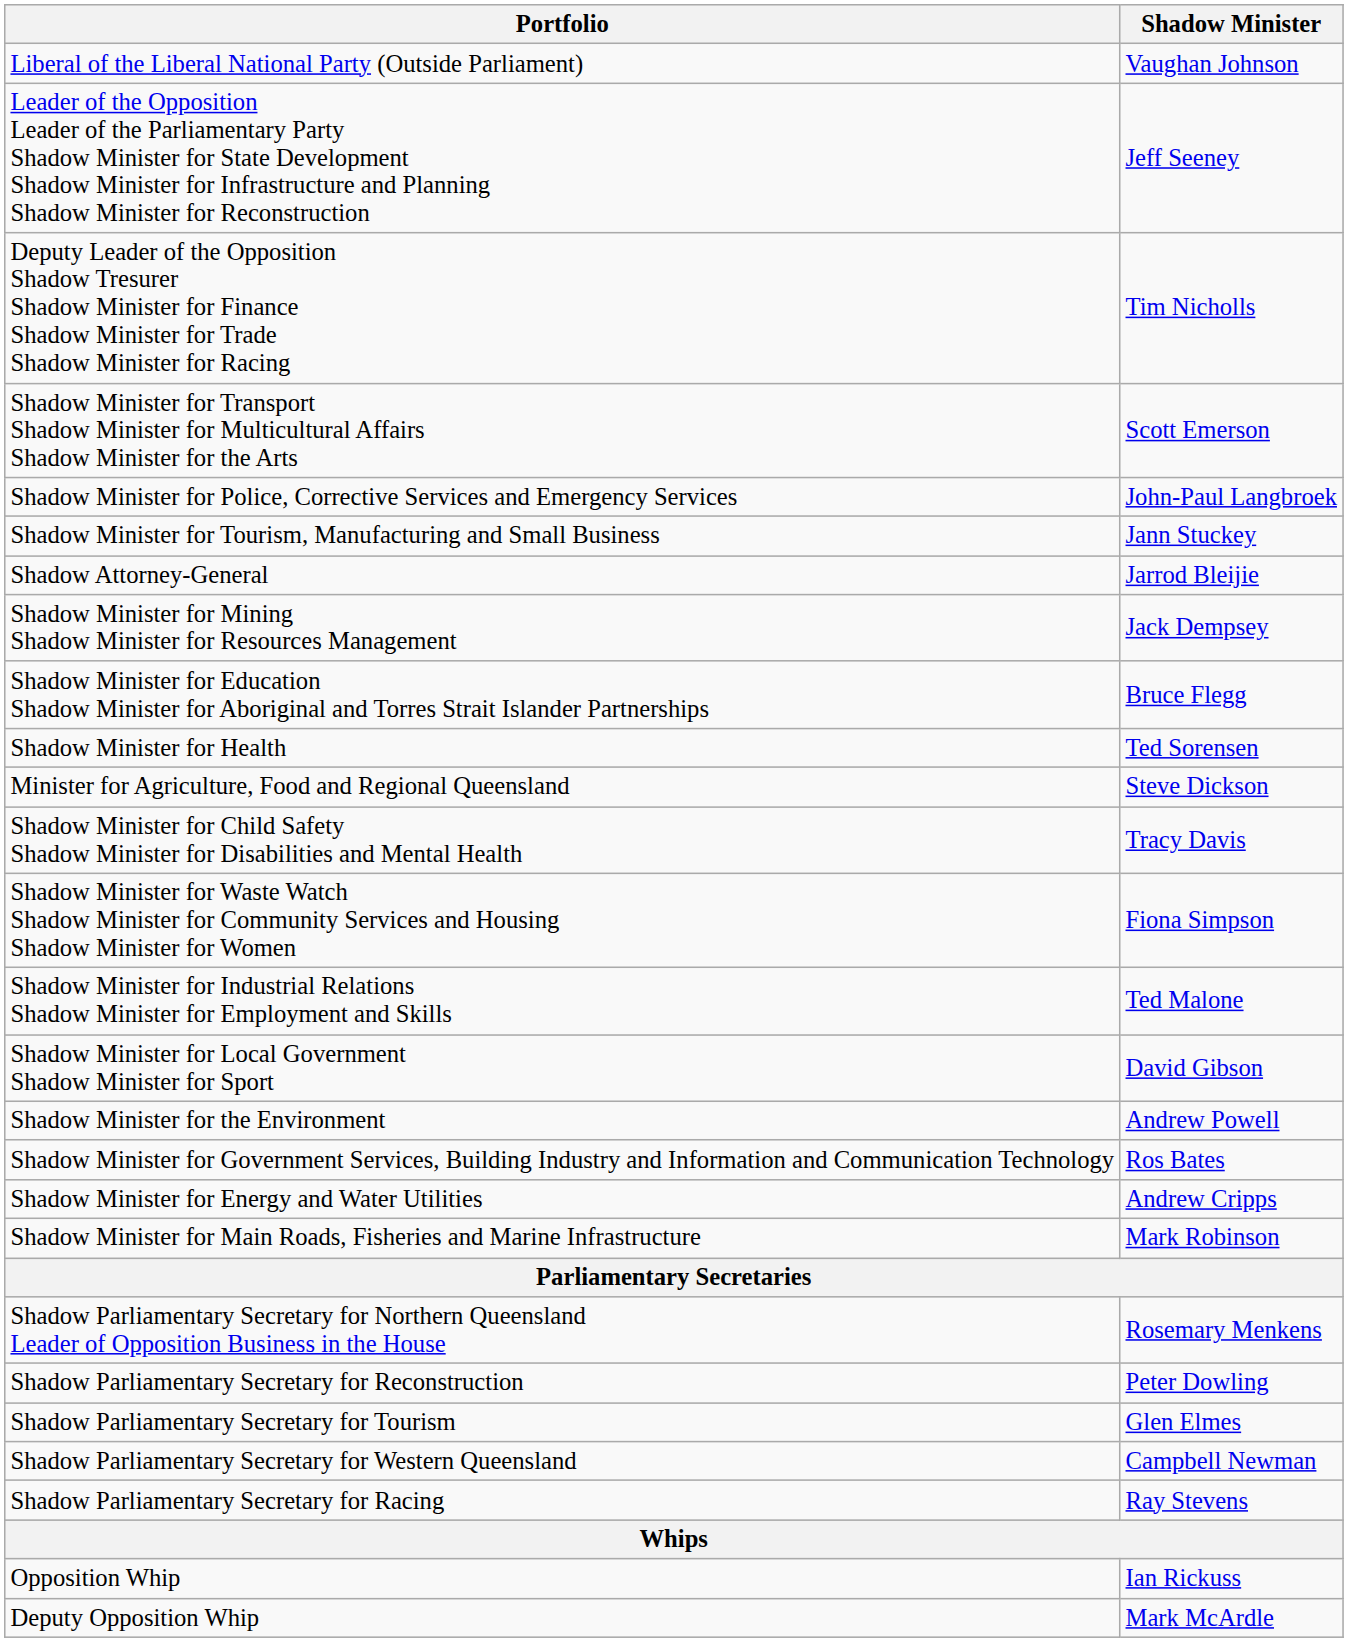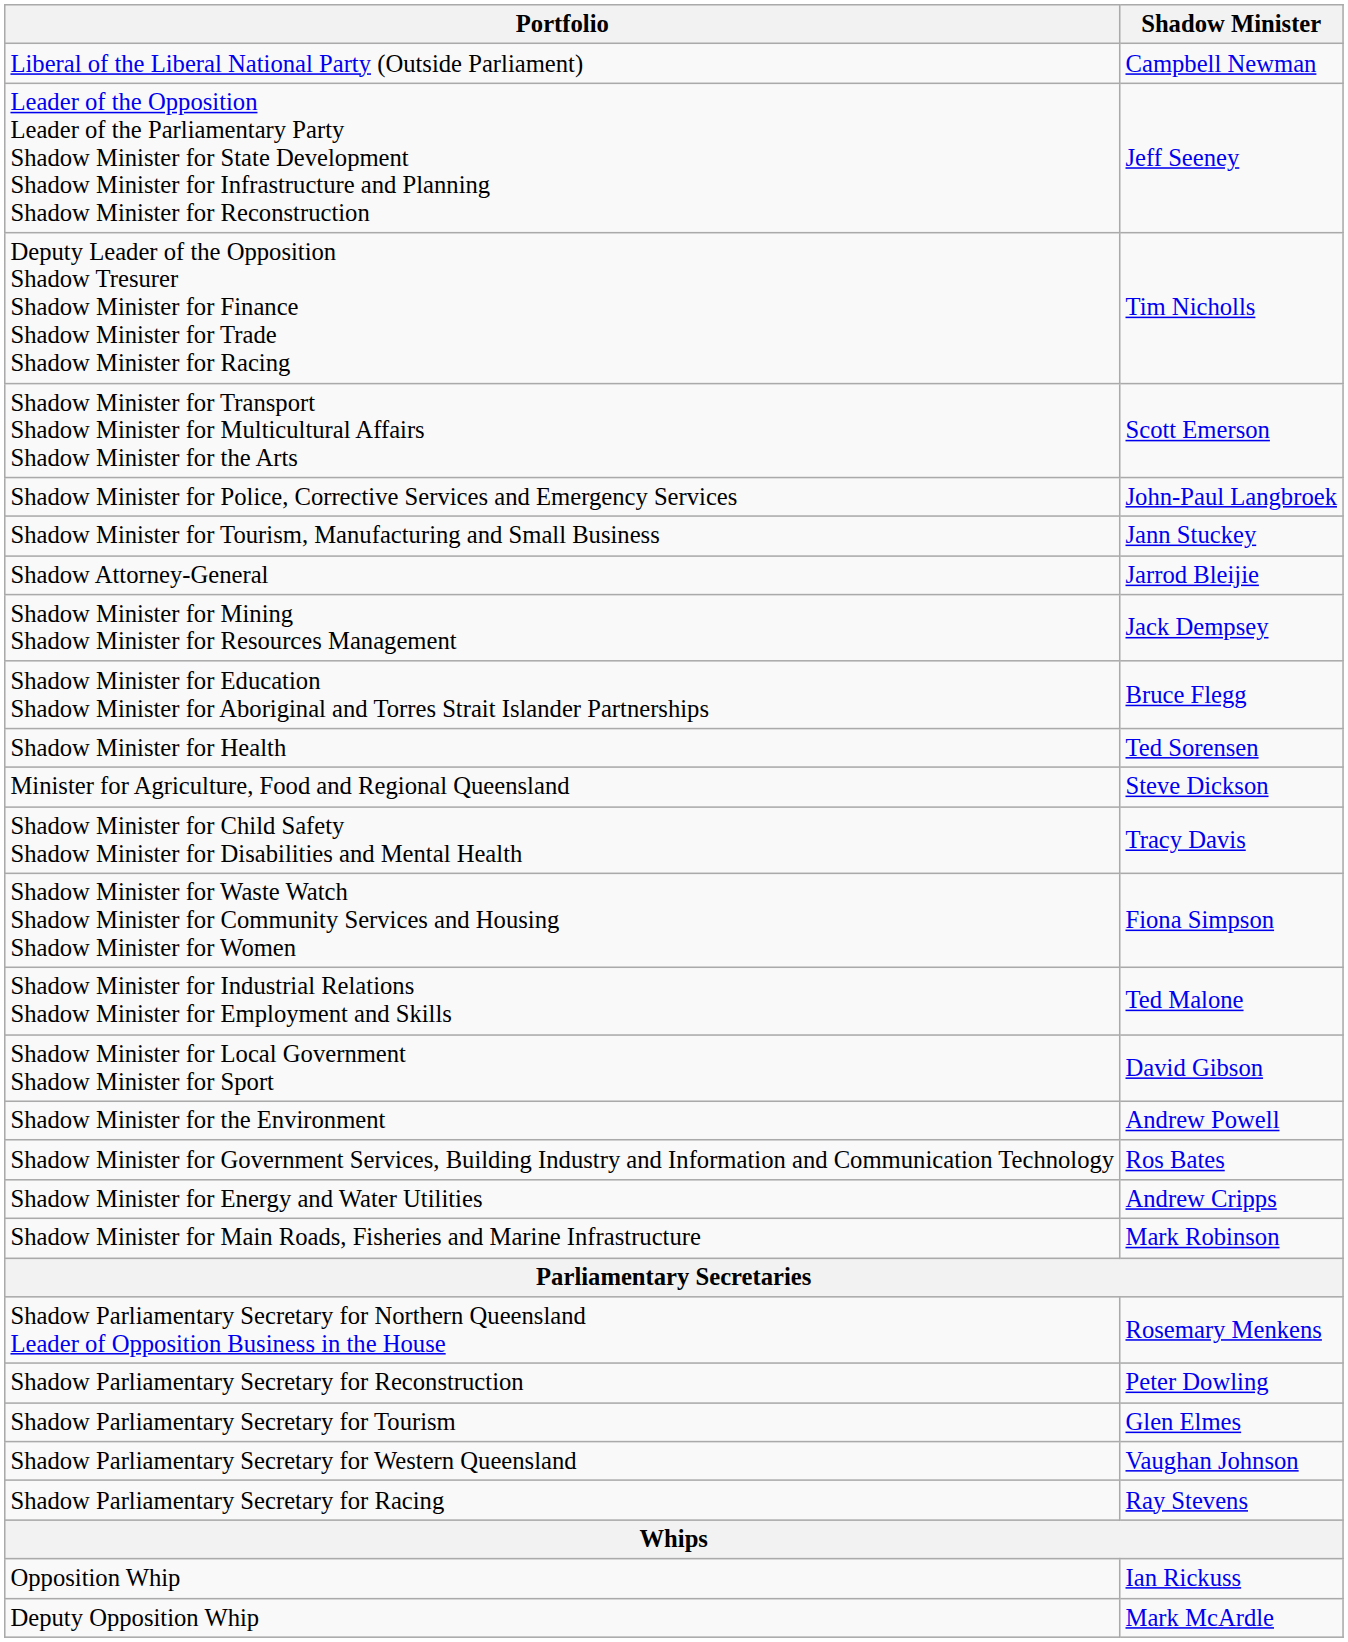Liberal of the Liberal National Party (Outside Parliament) | Shadow Minister: Vaughan Johnson -> Campbell Newman
Shadow Parliamentary Secretary for Western Queensland | Shadow Minister: Campbell Newman -> Vaughan Johnson
